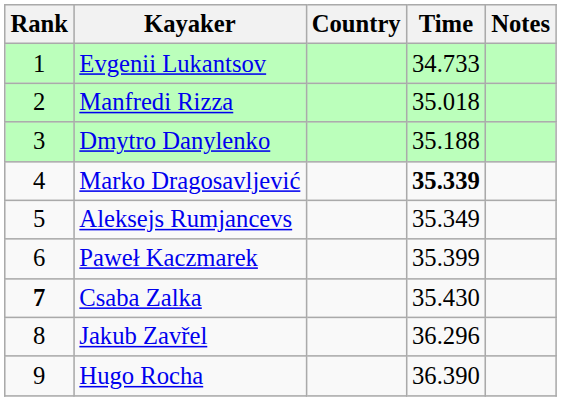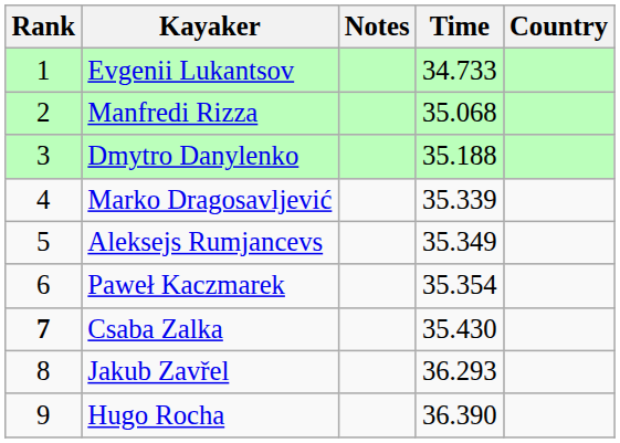columns swapped: Country <-> Notes
Manfredi Rizza | Time: 35.018 -> 35.068
Marko Dragosavljević | Time: bold -> normal
Paweł Kaczmarek | Time: 35.399 -> 35.354
Jakub Zavřel | Time: 36.296 -> 36.293
